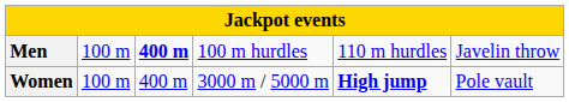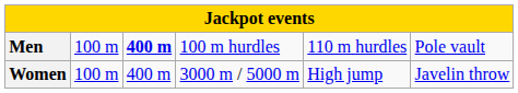Men | column 6: Javelin throw -> Pole vault
Women | column 5: bold -> normal
Women | column 6: Pole vault -> Javelin throw
